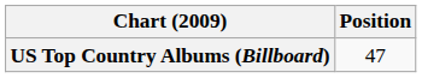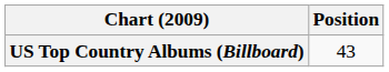US Top Country Albums (Billboard) | Position: 47 -> 43
